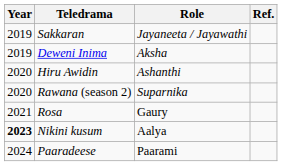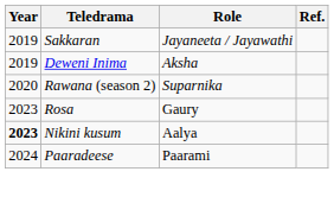- row: 2020 | Hiru Awidin | Ashanthi
Rosa | Year: 2021 -> 2023
